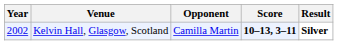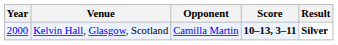Kelvin Hall, Glasgow, Scotland | Year: 2002 -> 2000
